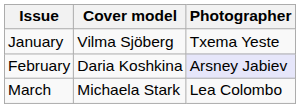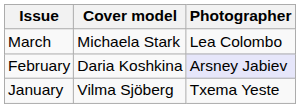rows swapped: January <-> March
